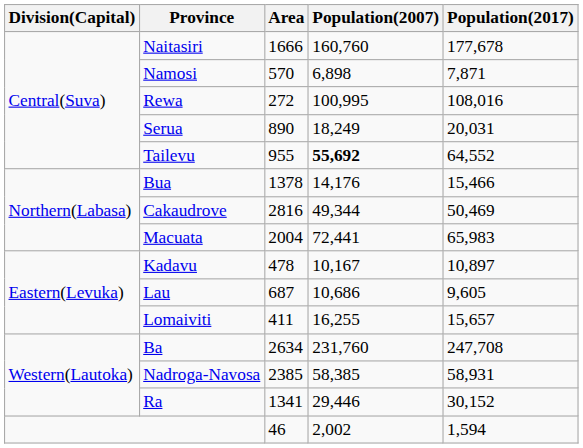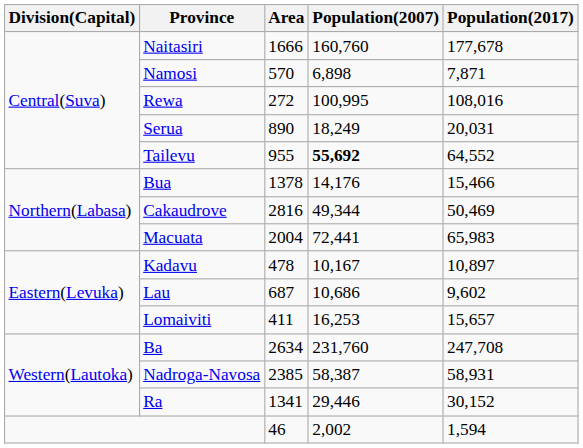Lau | Population(2017): 9,605 -> 9,602
Lomaiviti | Population(2007): 16,255 -> 16,253
Nadroga-Navosa | Population(2007): 58,385 -> 58,387
